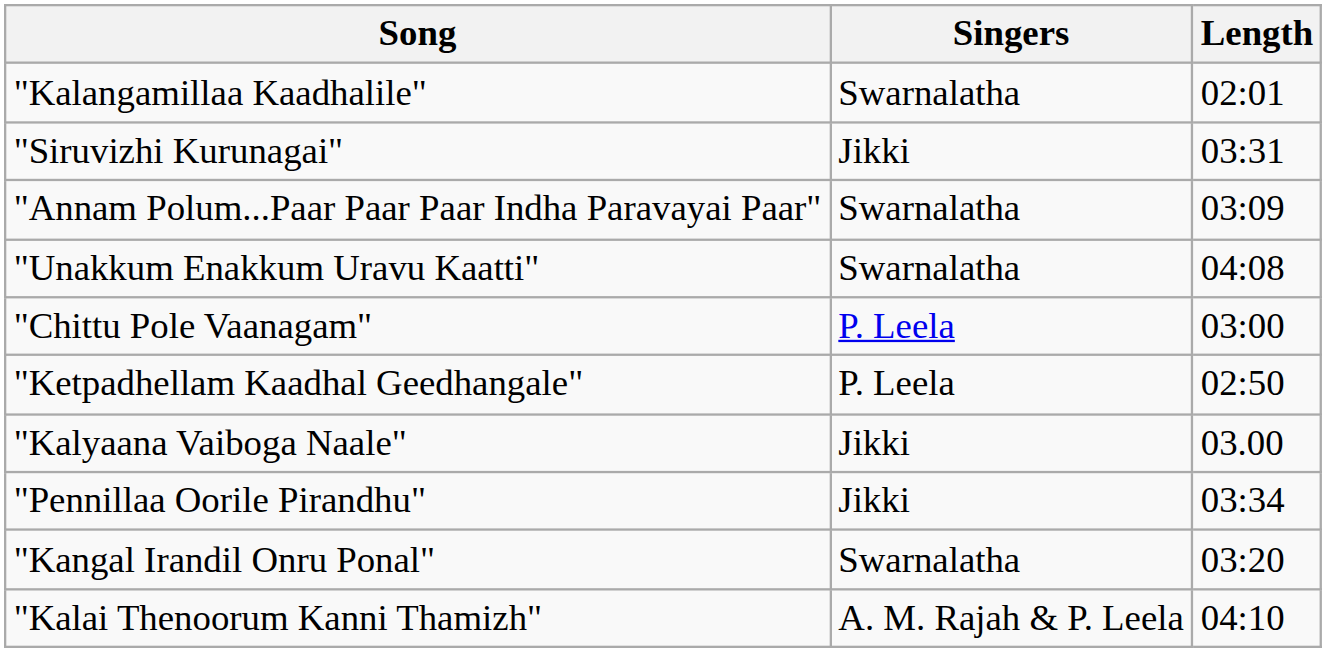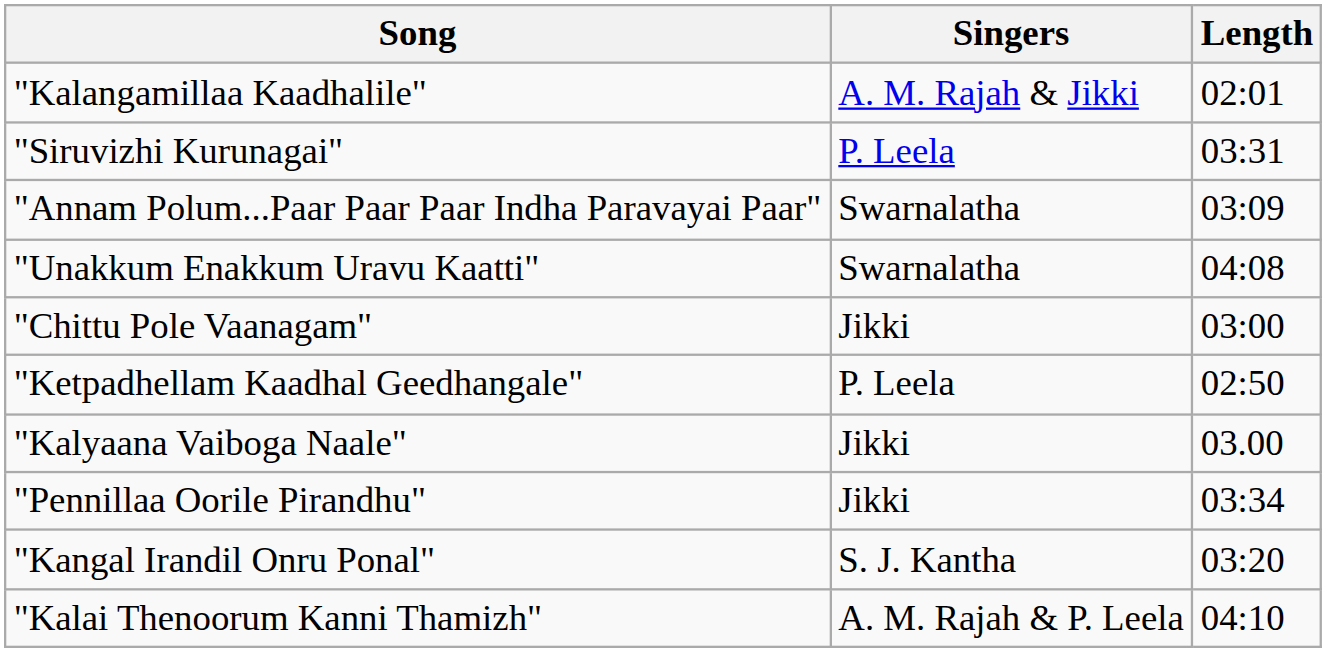"Kalangamillaa Kaadhalile" | Singers: Swarnalatha -> A. M. Rajah & Jikki
"Siruvizhi Kurunagai" | Singers: Jikki -> P. Leela
"Chittu Pole Vaanagam" | Singers: P. Leela -> Jikki
"Kangal Irandil Onru Ponal" | Singers: Swarnalatha -> S. J. Kantha
